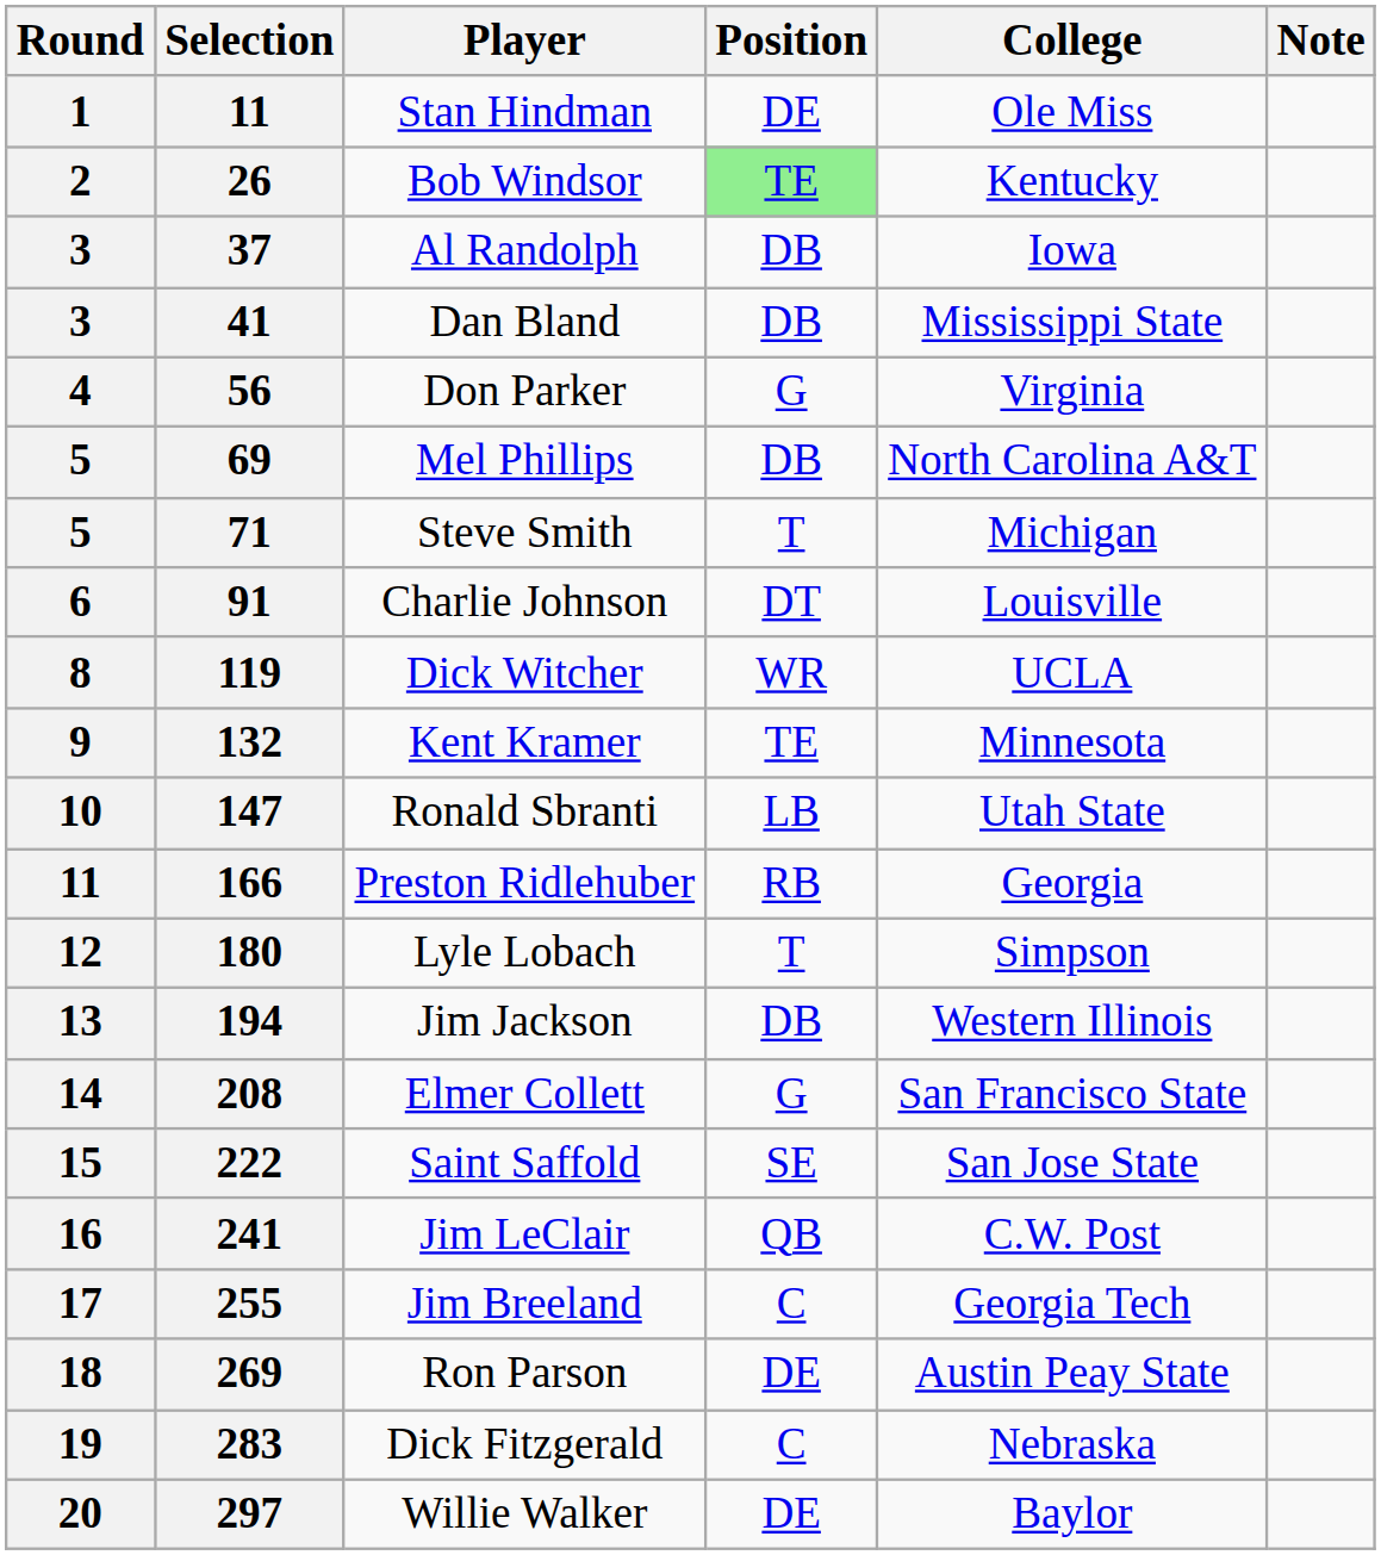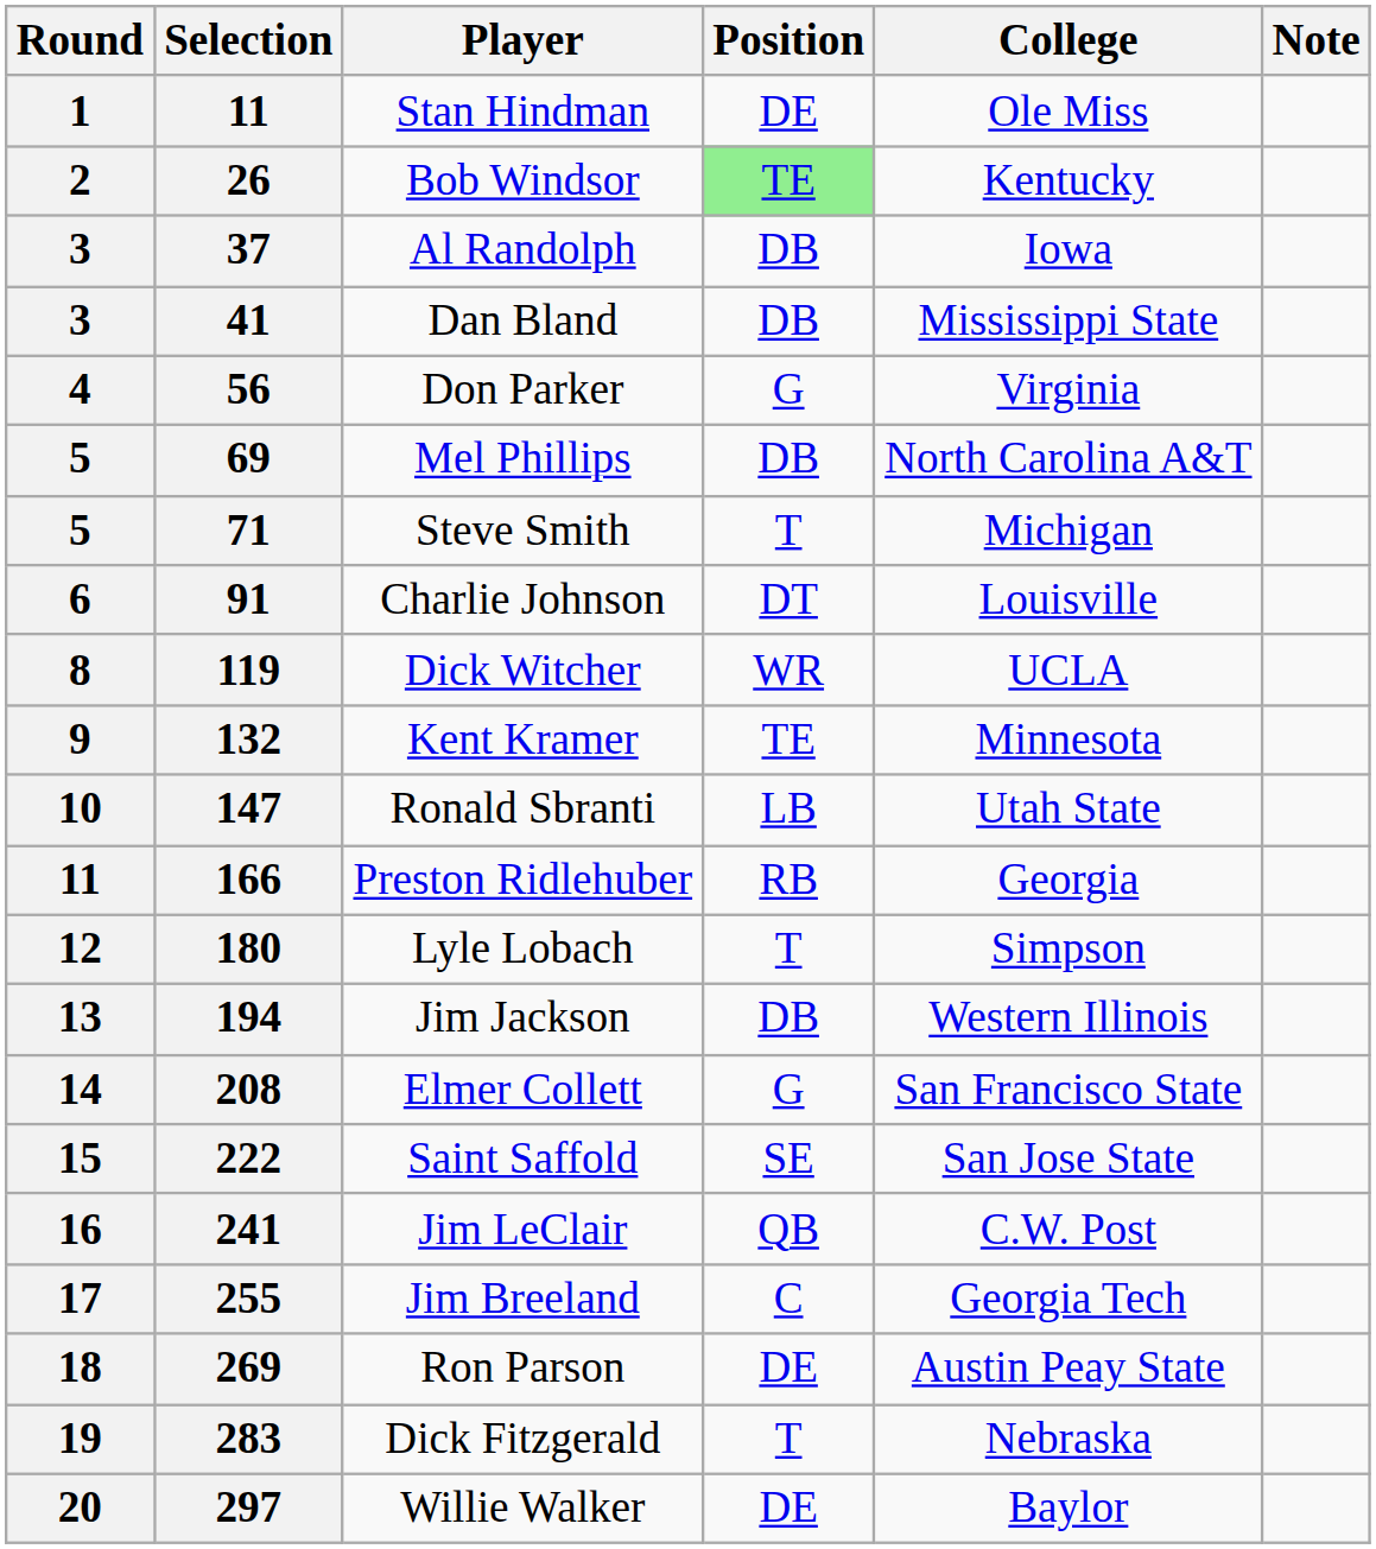Dick Fitzgerald | Position: C -> T
